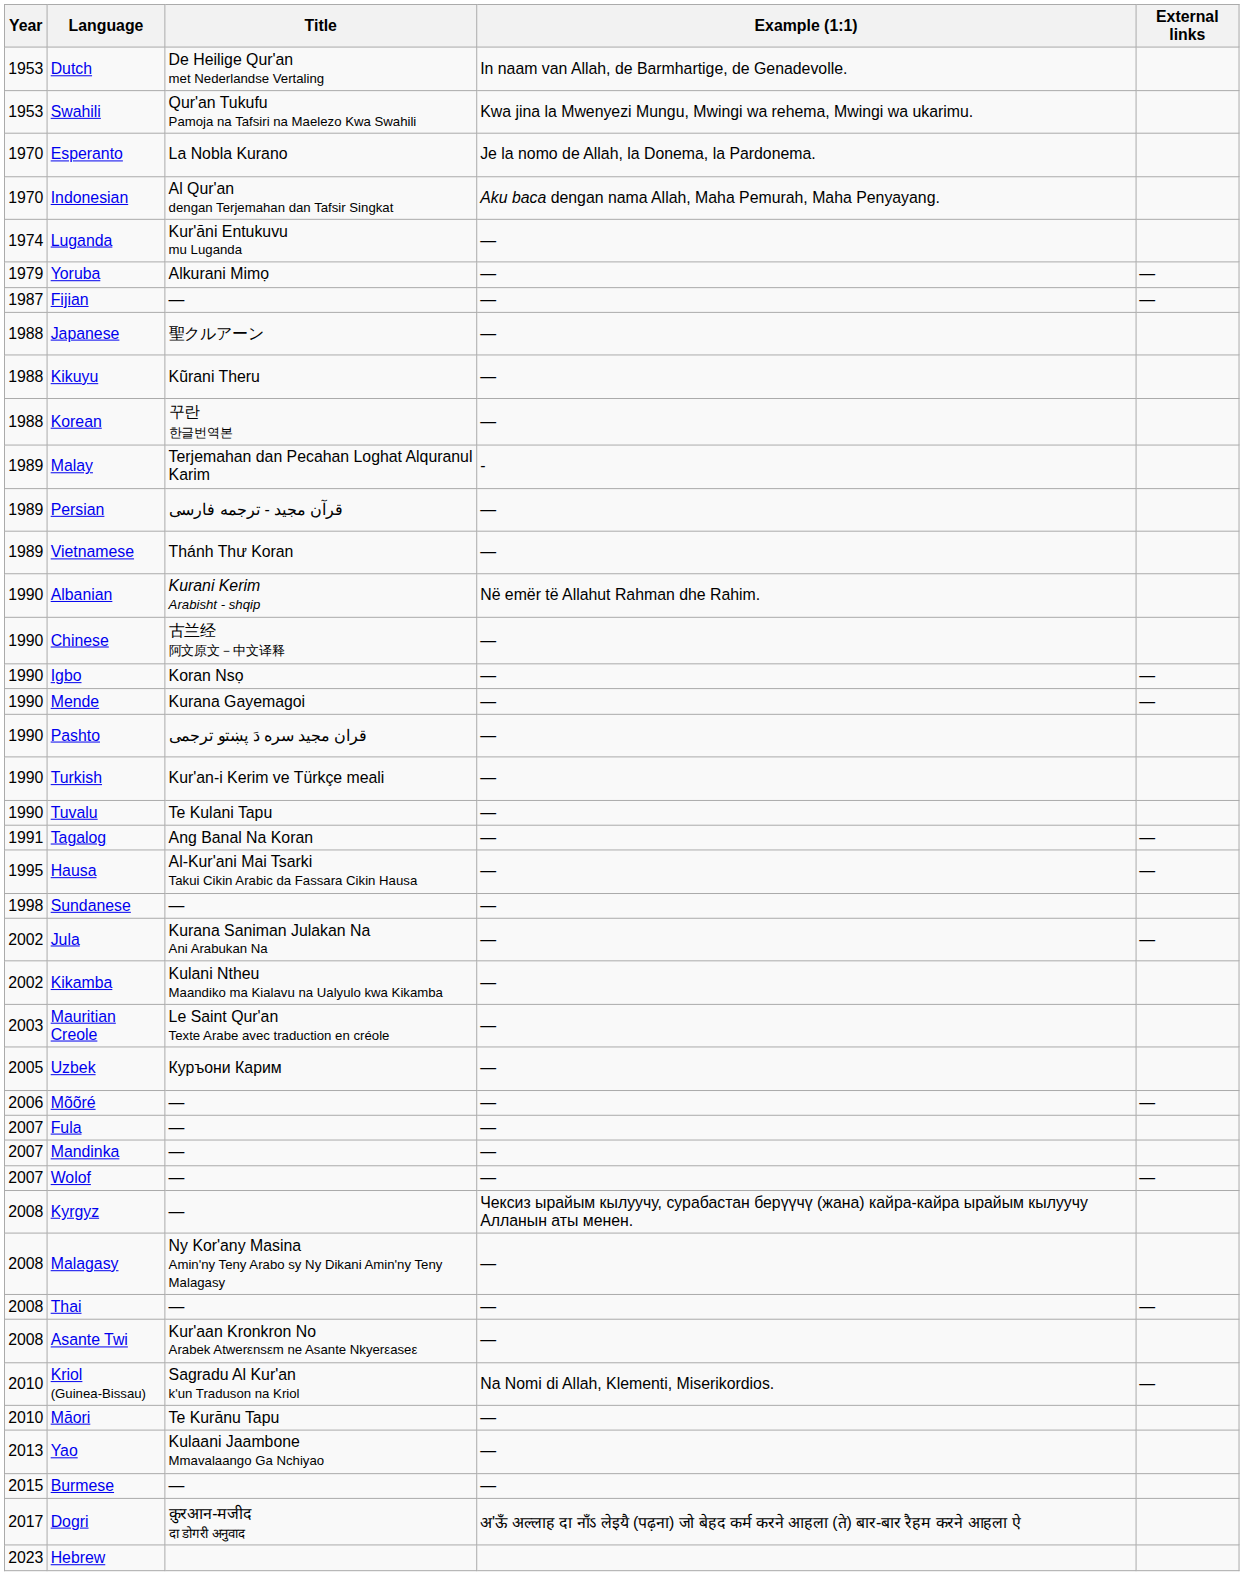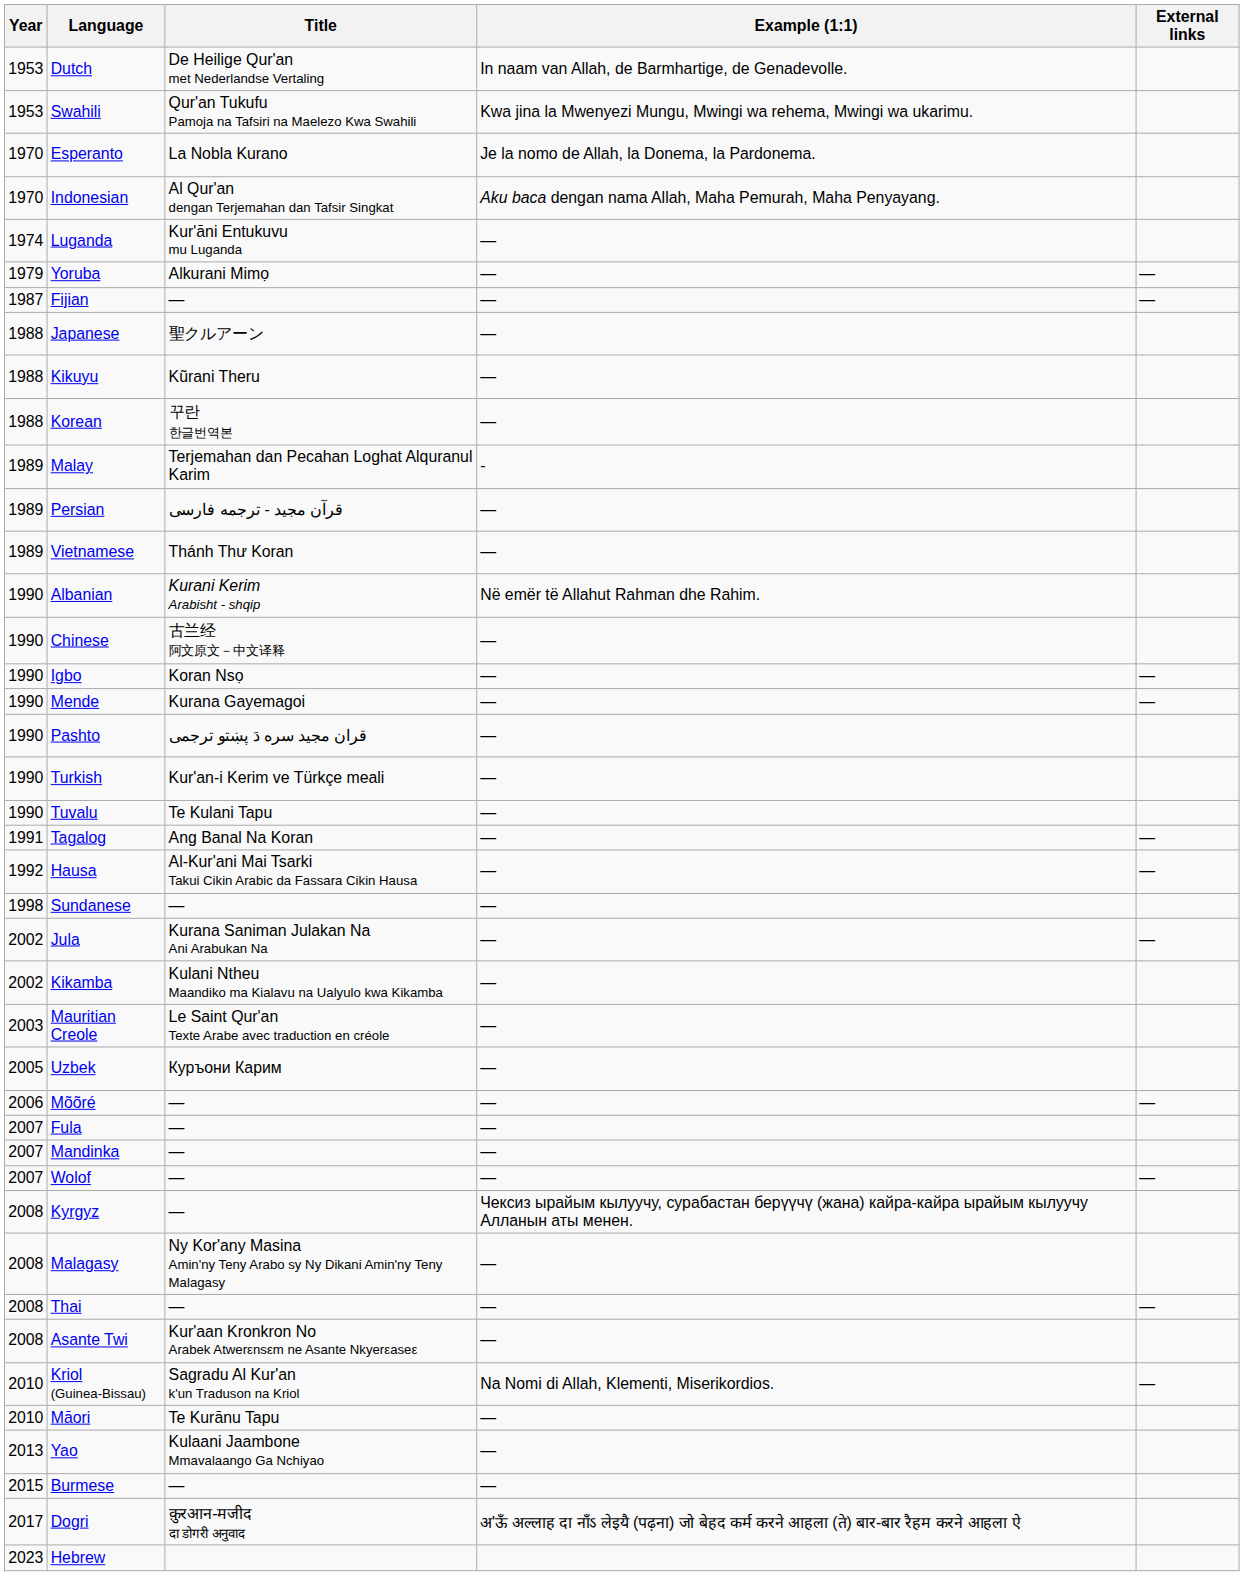Hausa | Year: 1995 -> 1992
